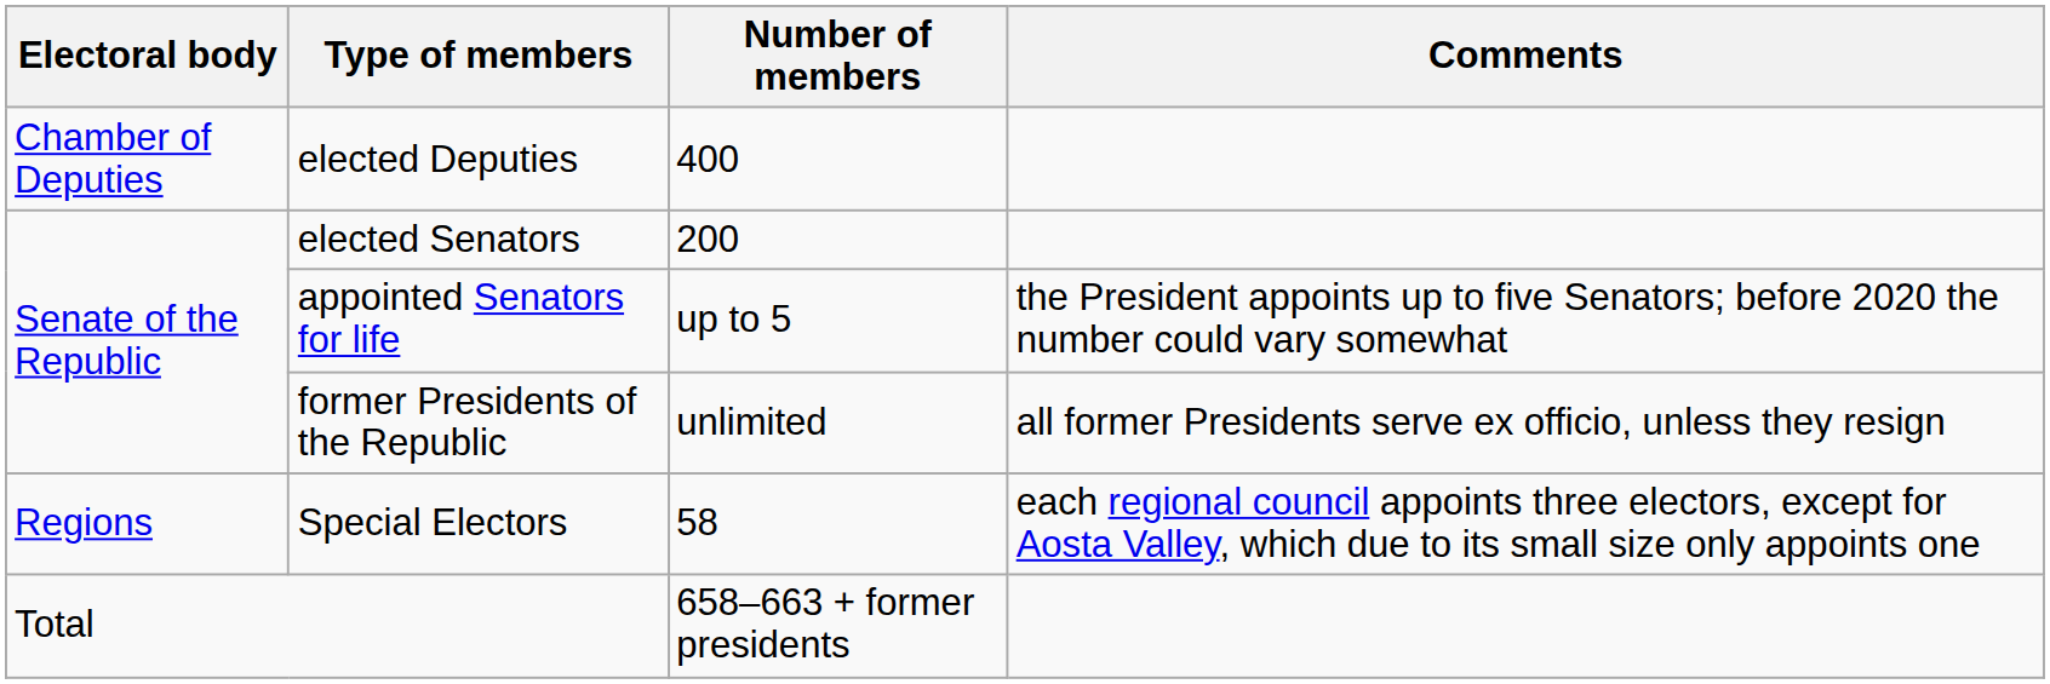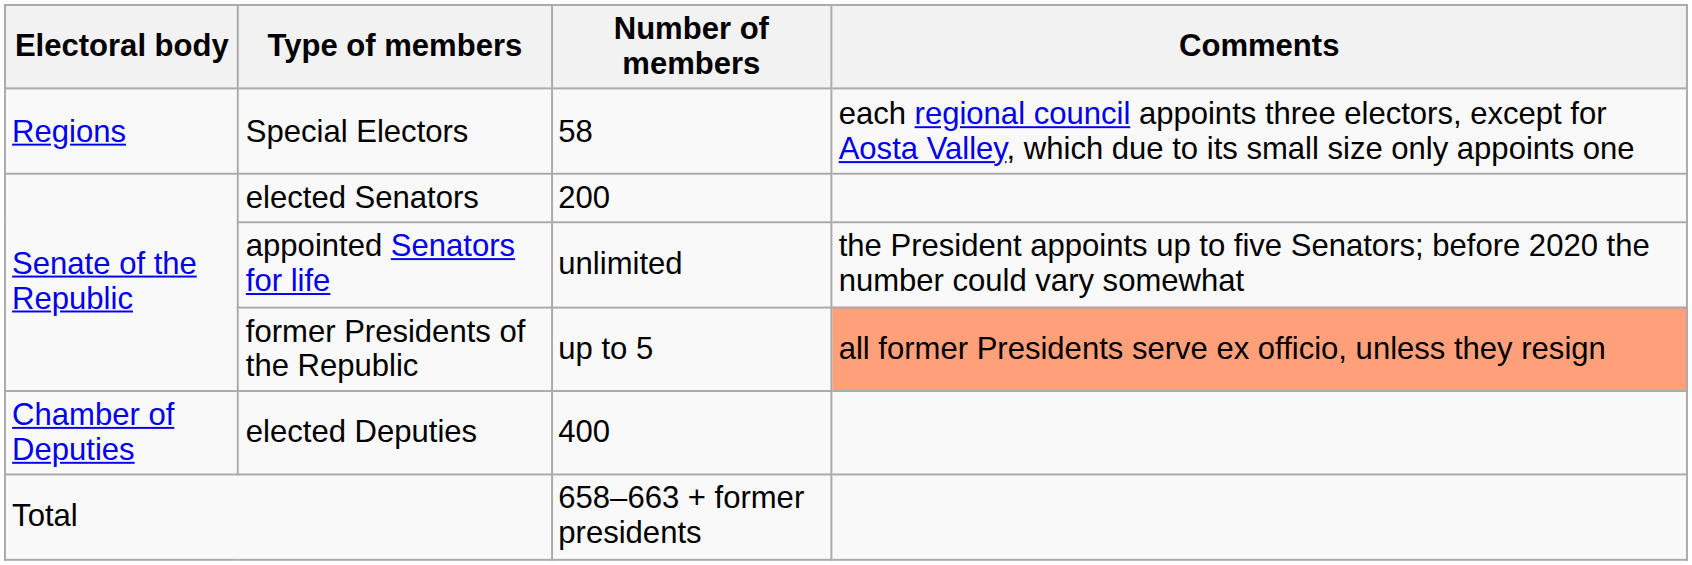rows swapped: elected Deputies <-> Special Electors
appointed Senators for life | Number of members: up to 5 -> unlimited
former Presidents of the Republic | Number of members: unlimited -> up to 5
former Presidents of the Republic | Comments: no background -> lightsalmon background
